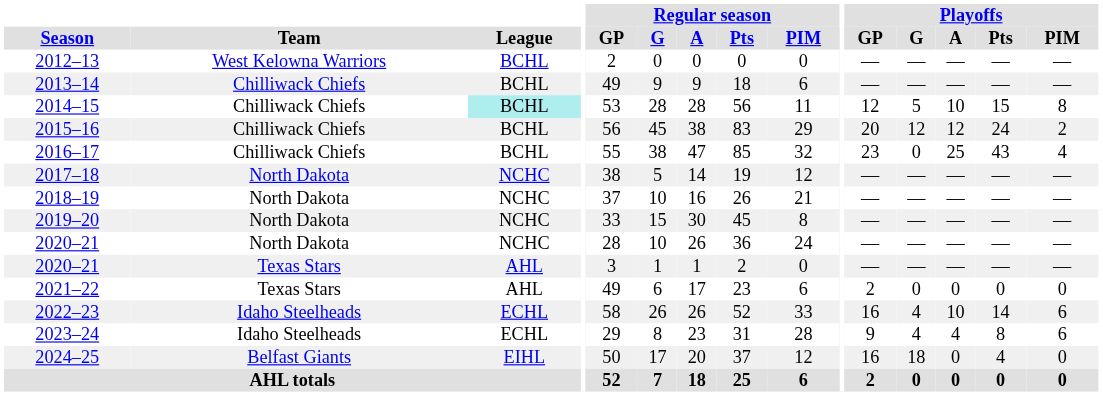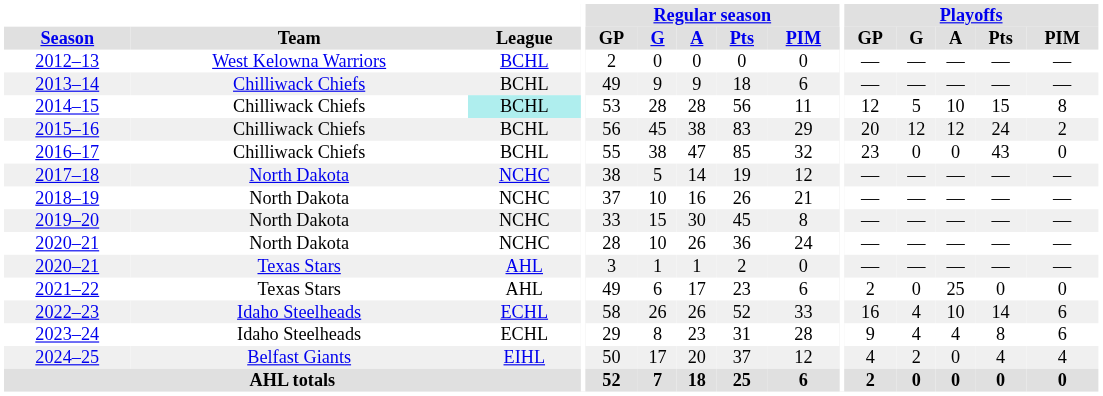2016–17 | Playoffs / A: 25 -> 0
2016–17 | Playoffs / PIM: 4 -> 0
2021–22 | Playoffs / A: 0 -> 25
2024–25 | Playoffs / GP: 16 -> 4
2024–25 | Playoffs / G: 18 -> 2
2024–25 | Playoffs / PIM: 0 -> 4
